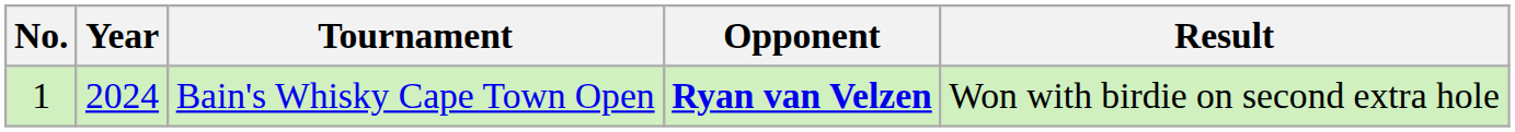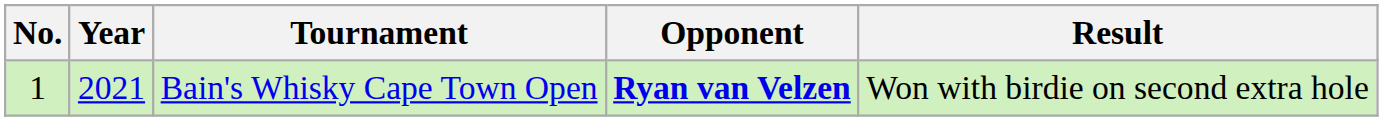Bain's Whisky Cape Town Open | Year: 2024 -> 2021
